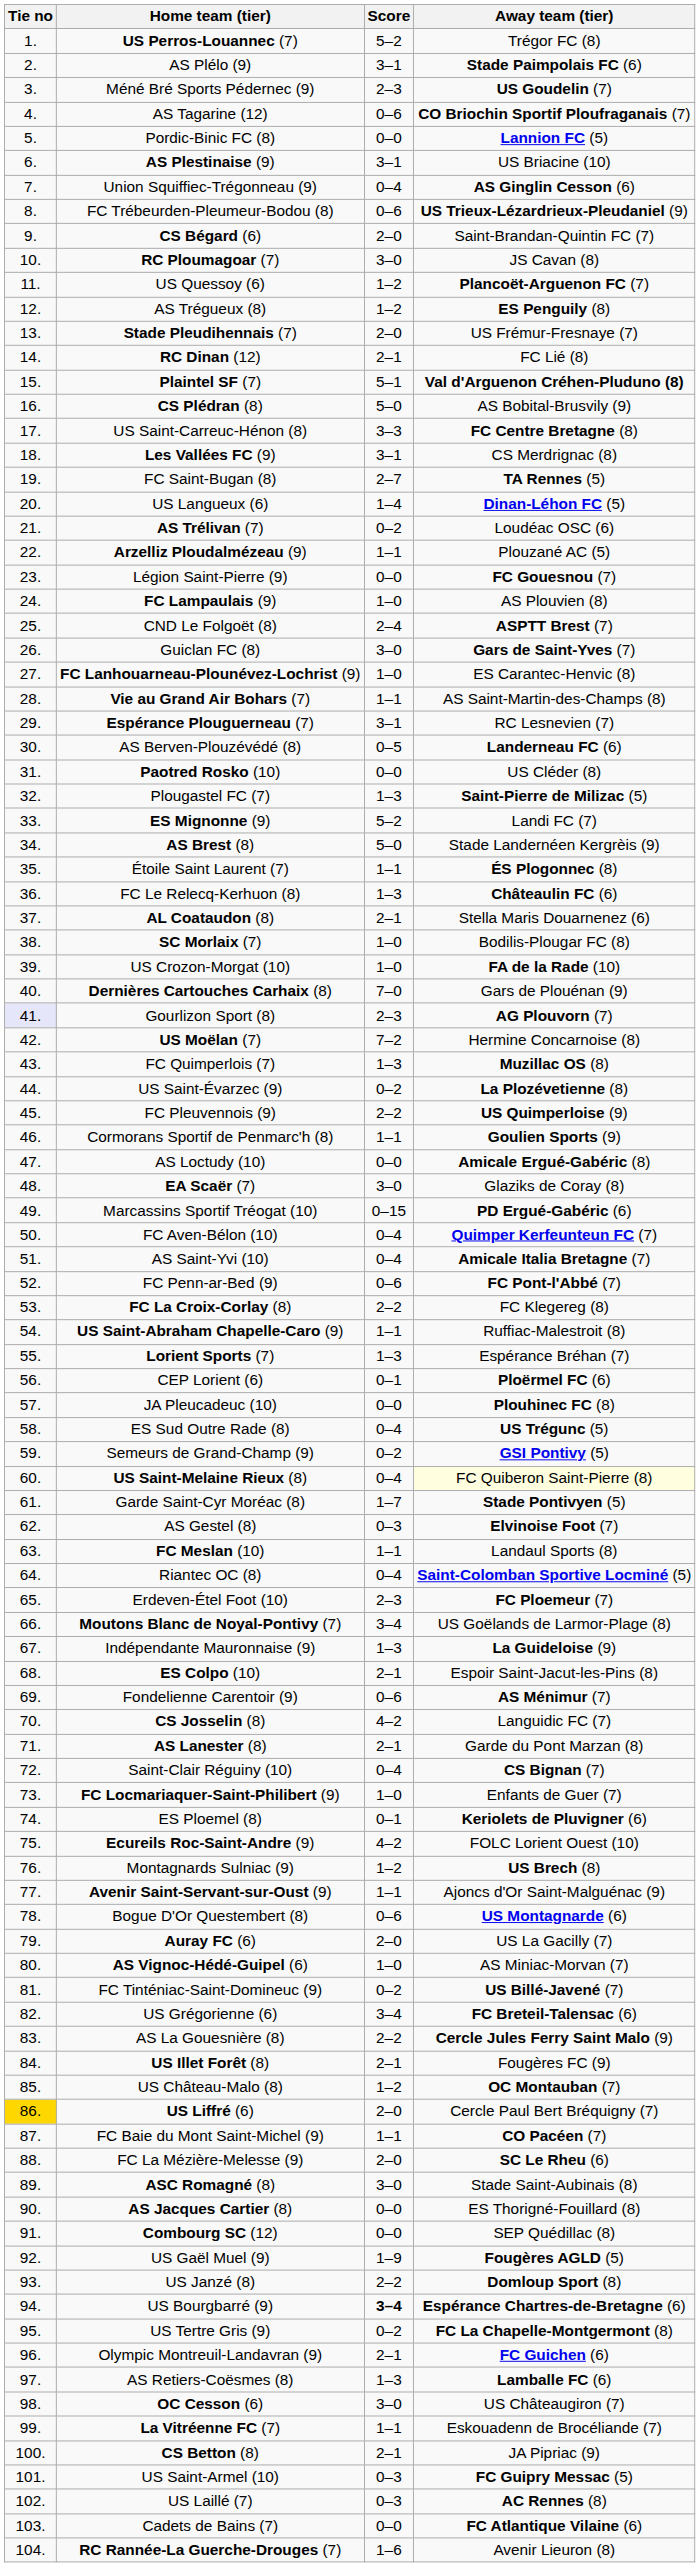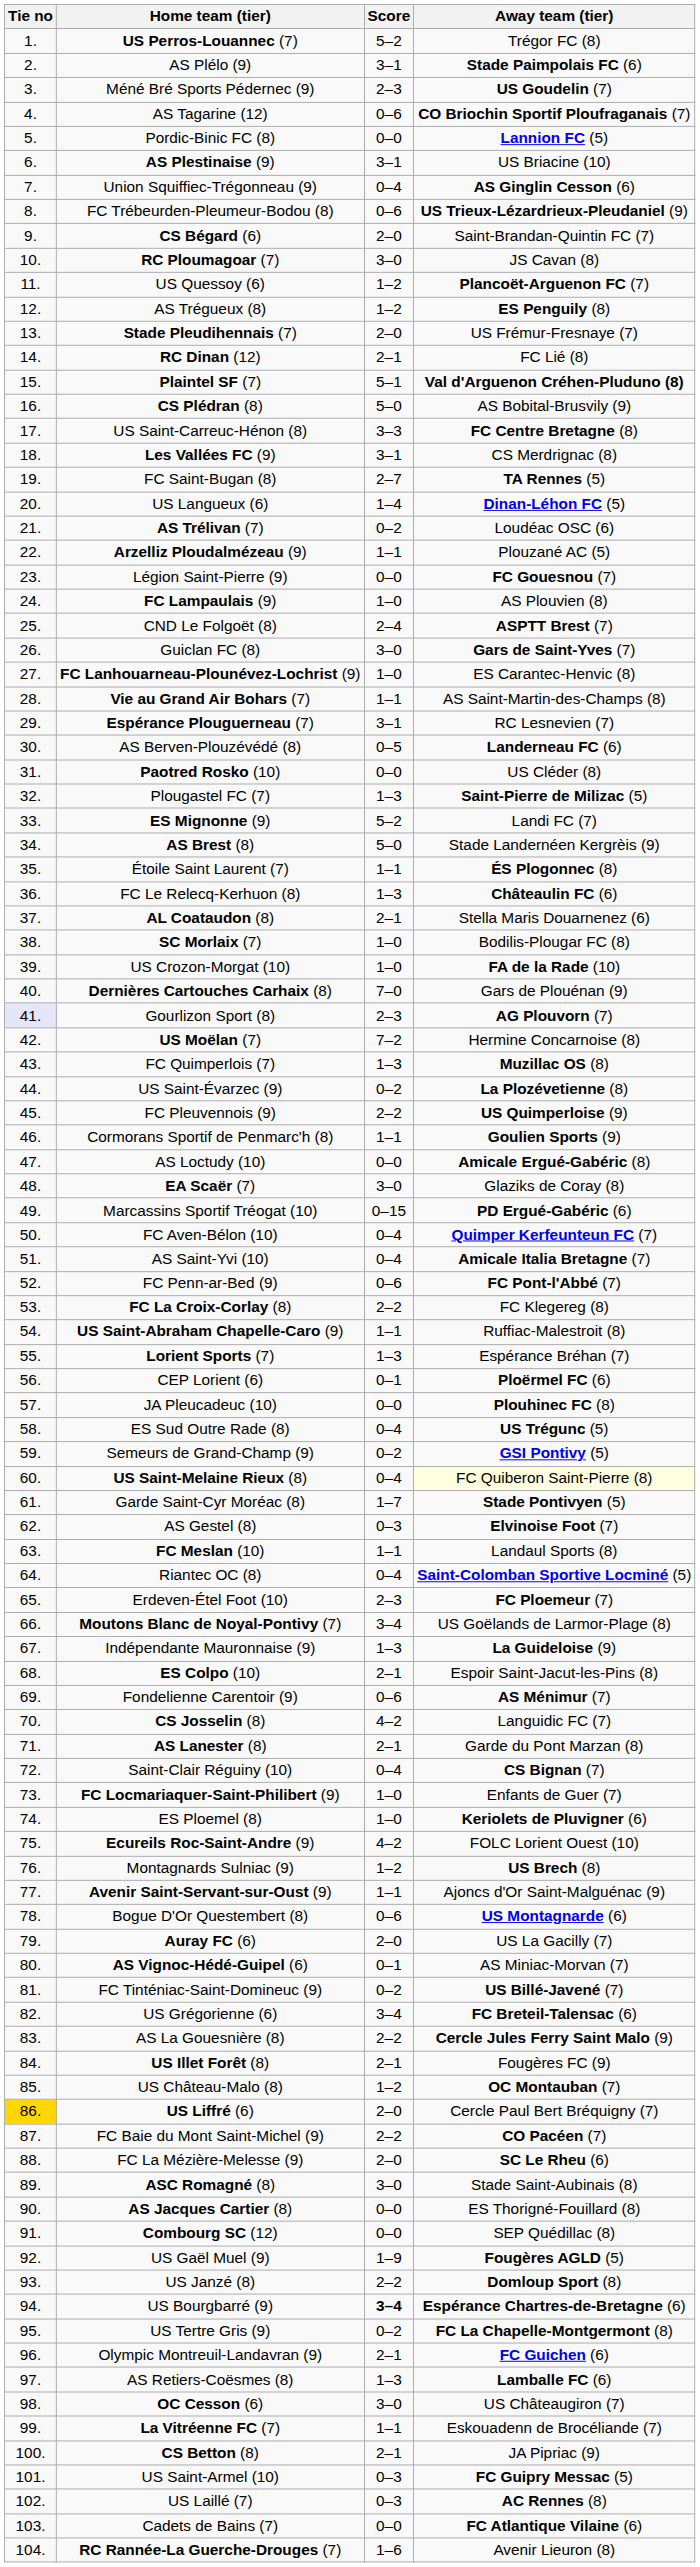ES Ploemel (8) | Score: 0–1 -> 1–0
AS Vignoc-Hédé-Guipel (6) | Score: 1–0 -> 0–1
FC Baie du Mont Saint-Michel (9) | Score: 1–1 -> 2–2
